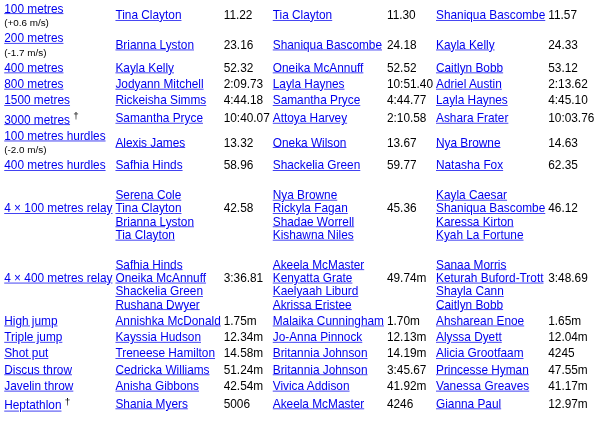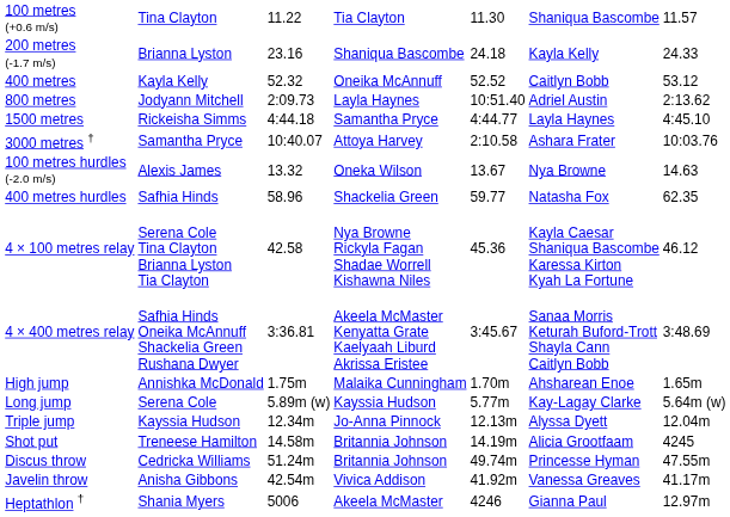4 × 400 metres relay | column 5: 49.74m -> 3:45.67
+ row: Long jump | Serena Cole | 5.89m (w) | Kayssia Hudson | 5.77m | Kay-Lagay Clarke | 5.64m (w)
Discus throw | column 5: 3:45.67 -> 49.74m
